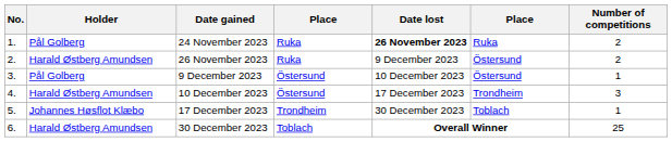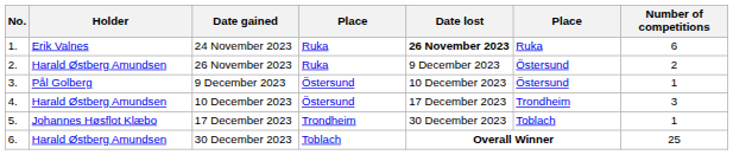24 November 2023 | Holder: Pål Golberg -> Erik Valnes
24 November 2023 | Number of competitions: 2 -> 6
